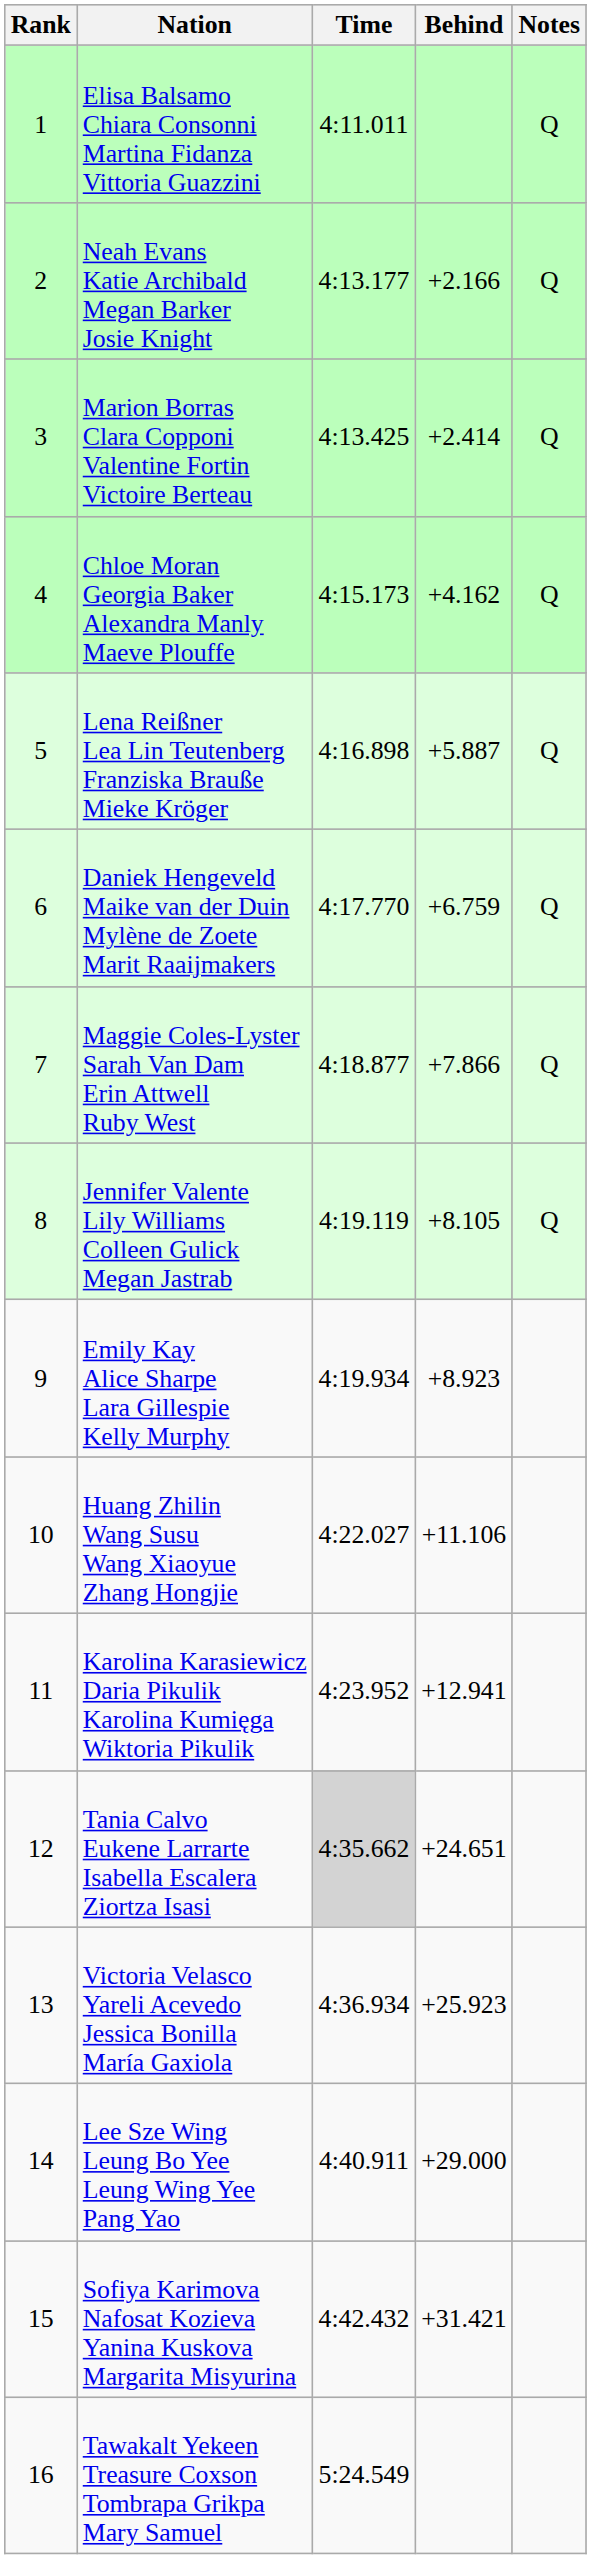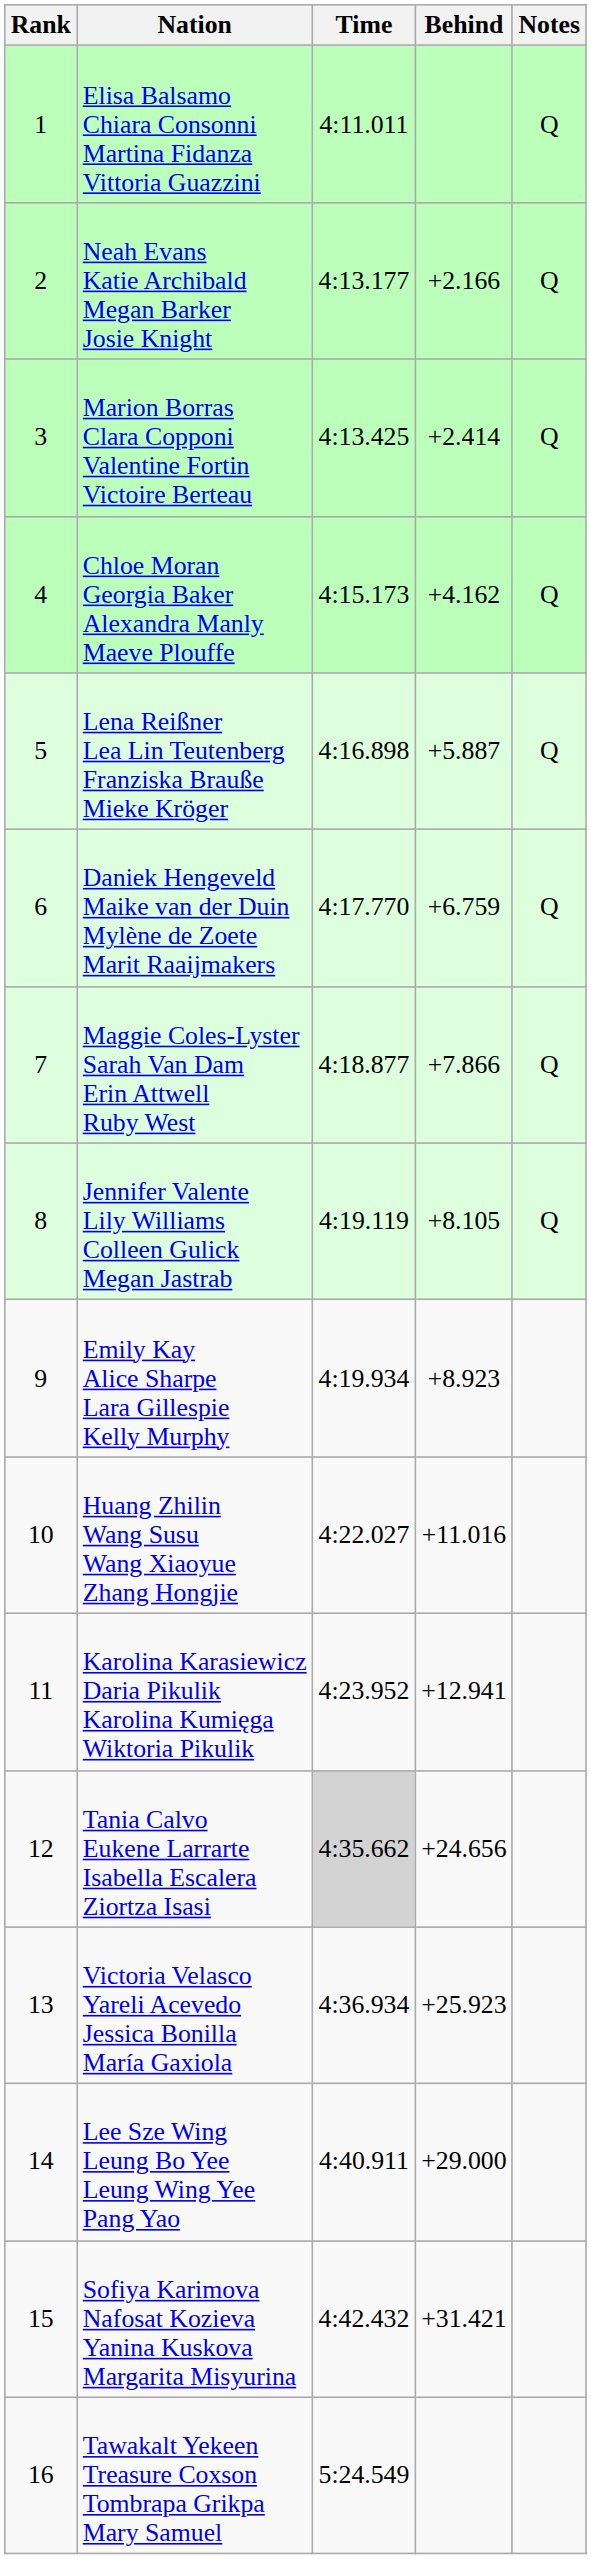Huang Zhilin Wang Susu Wang Xiaoyue Zhang Hongjie | Behind: +11.106 -> +11.016
Tania Calvo Eukene Larrarte Isabella Escalera Ziortza Isasi | Behind: +24.651 -> +24.656
